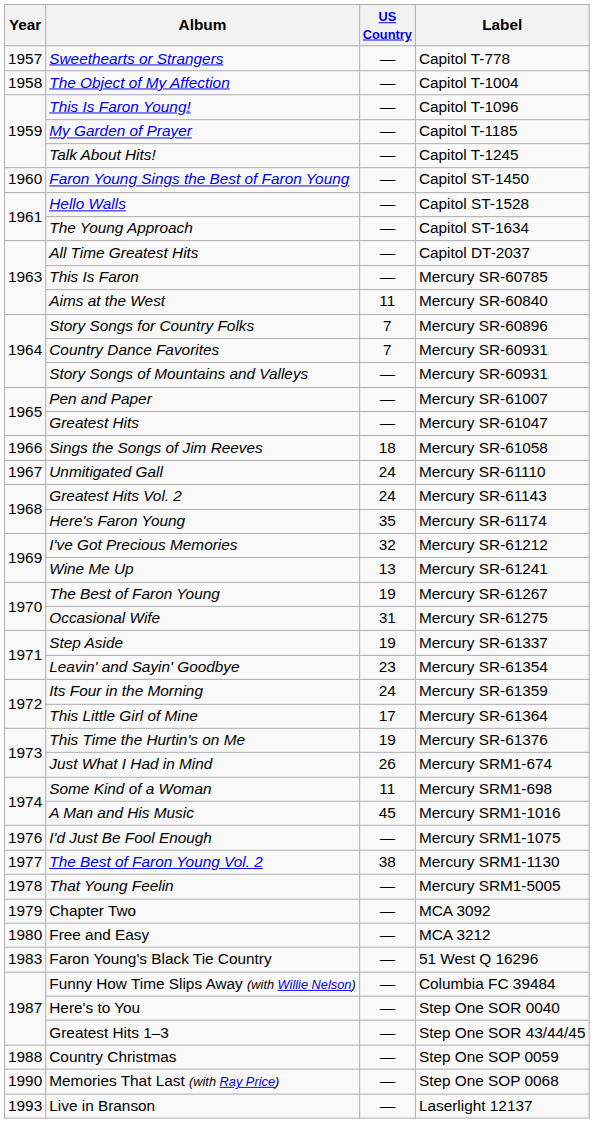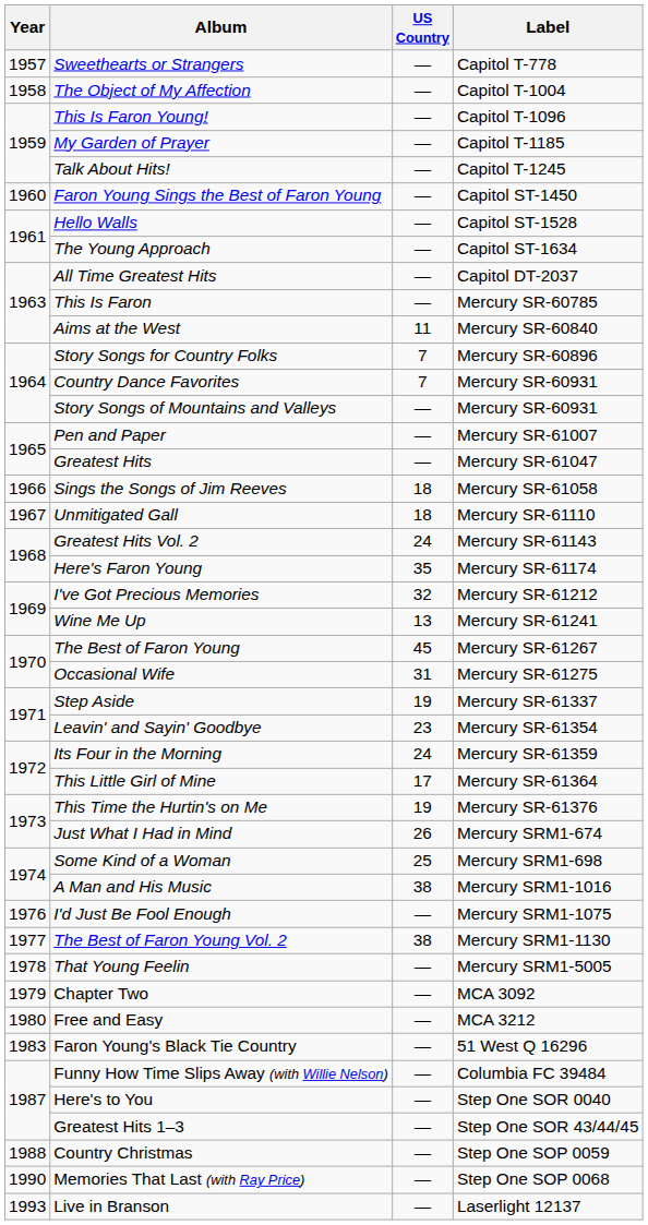Unmitigated Gall | US Country: 24 -> 18
The Best of Faron Young | US Country: 19 -> 45
Some Kind of a Woman | US Country: 11 -> 25
A Man and His Music | US Country: 45 -> 38
